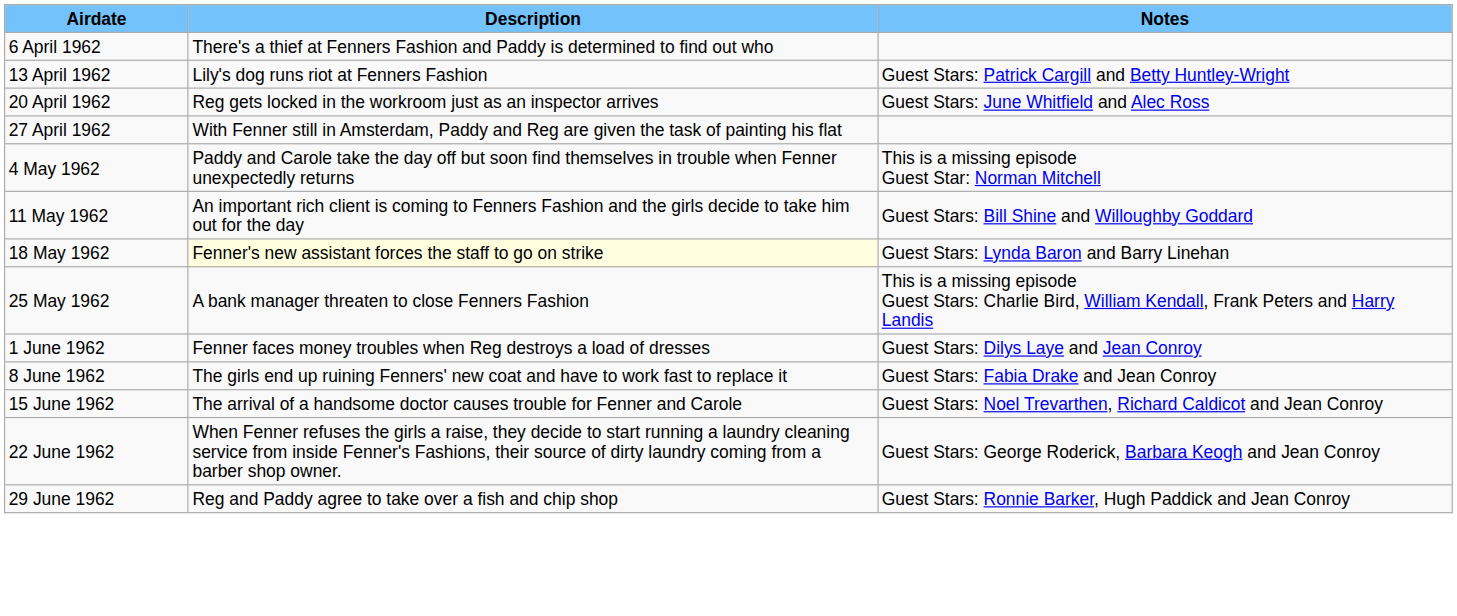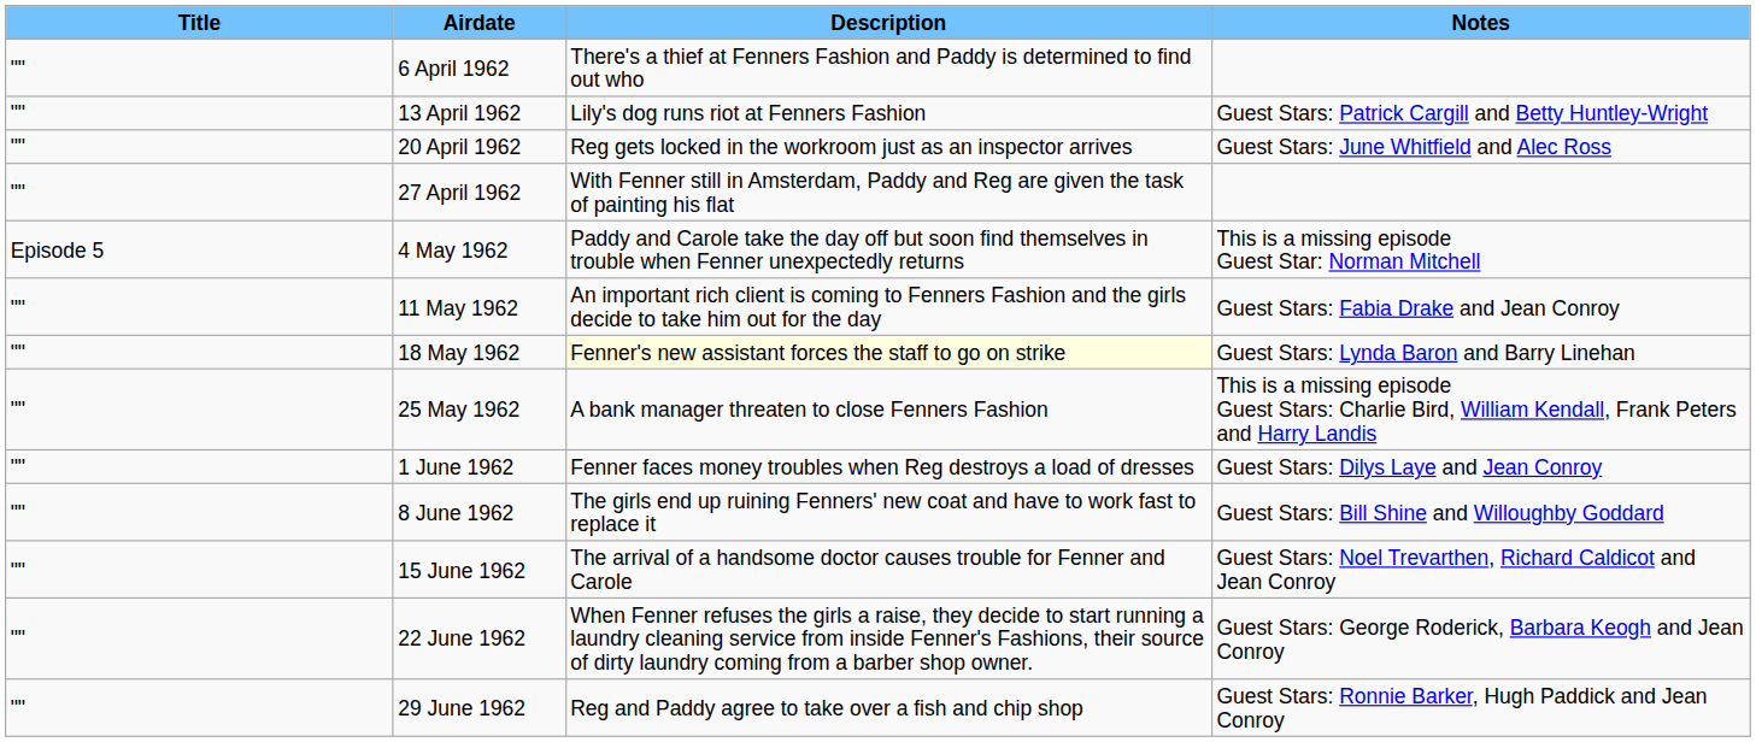+ column: Title | "" | "" | "" | "" | Episode 5 | "" | "" | "" | "" | "" | "" | "" | ""
11 May 1962 | Notes: Guest Stars: Bill Shine and Willoughby Goddard -> Guest Stars: Fabia Drake and Jean Conroy
8 June 1962 | Notes: Guest Stars: Fabia Drake and Jean Conroy -> Guest Stars: Bill Shine and Willoughby Goddard
